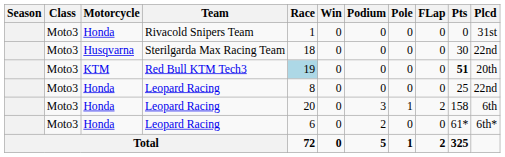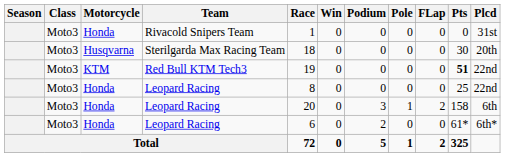Sterilgarda Max Racing Team | Plcd: 22nd -> 20th
Red Bull KTM Tech3 | Race: lightblue background -> no background
Red Bull KTM Tech3 | Plcd: 20th -> 22nd
